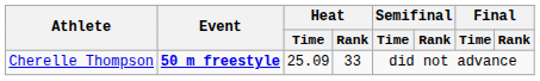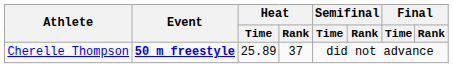Cherelle Thompson | Heat / Time: 25.09 -> 25.89
Cherelle Thompson | Heat / Rank: 33 -> 37
